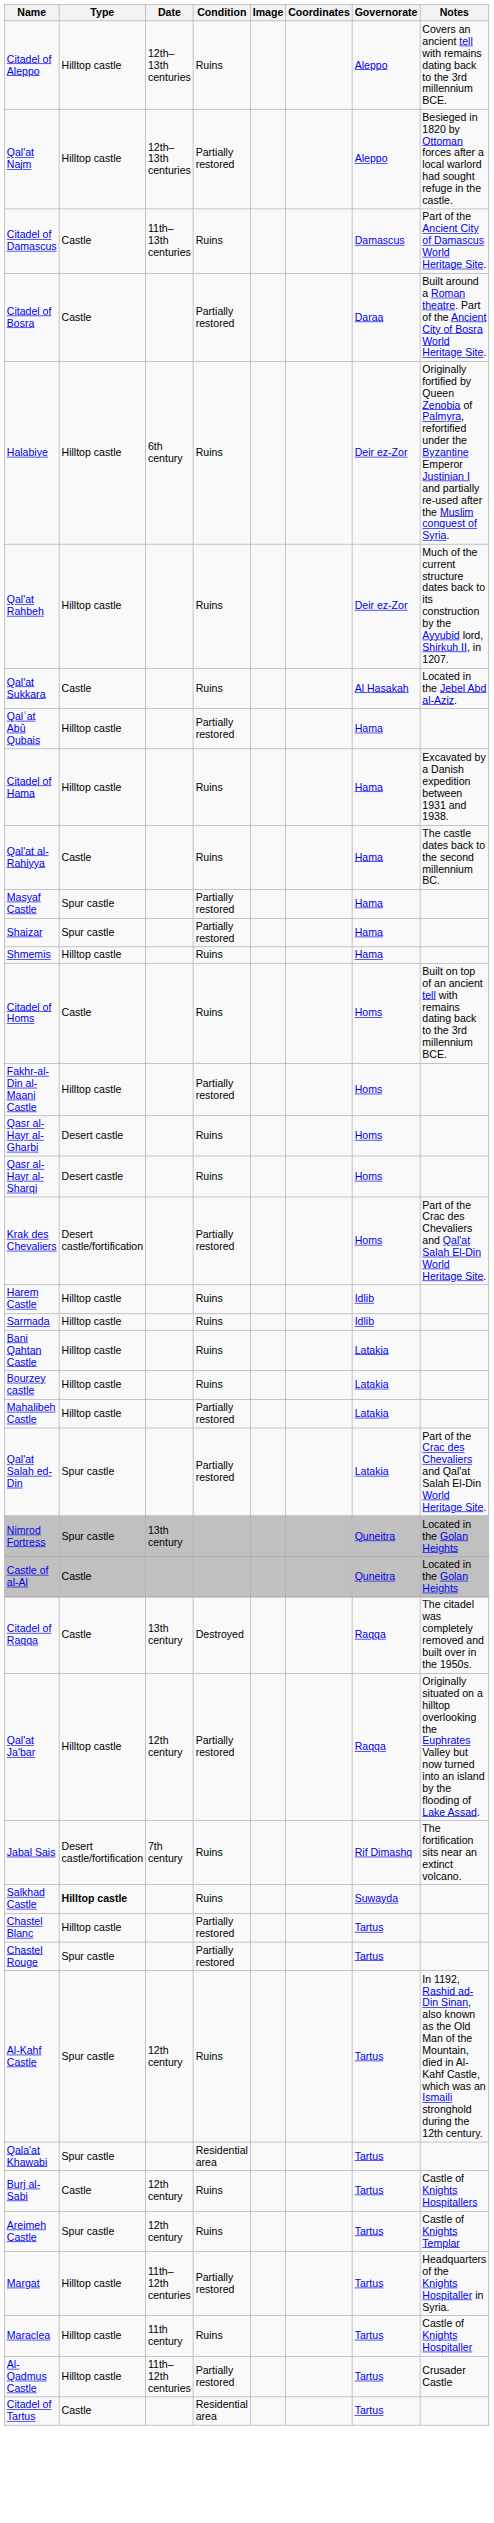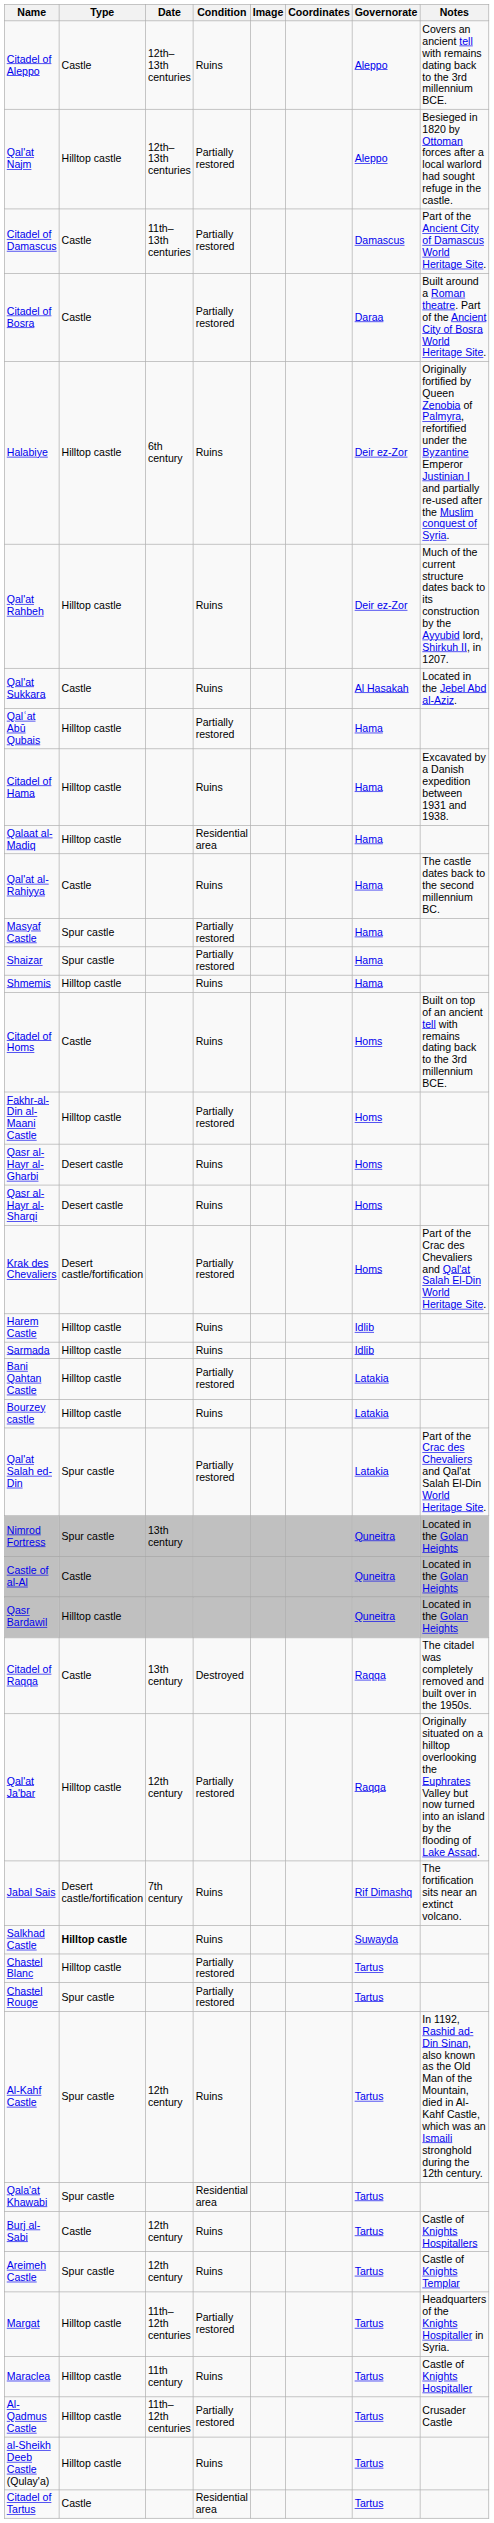Citadel of Aleppo | Type: Hilltop castle -> Castle
Citadel of Damascus | Condition: Ruins -> Partially restored
+ row: Qalaat al-Madiq | Hilltop castle | Residential area | Hama
Bani Qahtan Castle | Condition: Ruins -> Partially restored
- row: Mahalibeh Castle | Hilltop castle | Partially restored | Latakia
+ row: Qasr Bardawil | Hilltop castle | Quneitra | Located in the Golan Heights
+ row: al-Sheikh Deeb Castle (Qulay'a) | Hilltop castle | Ruins | Tartus
